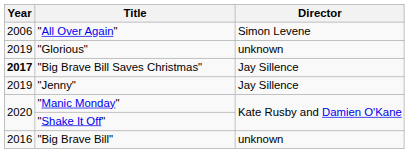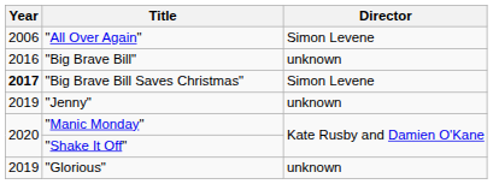rows swapped: "Big Brave Bill" <-> "Glorious"
"Big Brave Bill Saves Christmas" | Director: Jay Sillence -> Simon Levene
"Jenny" | Director: Jay Sillence -> unknown
